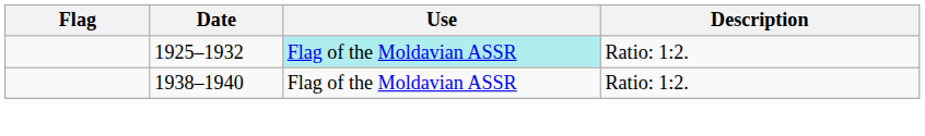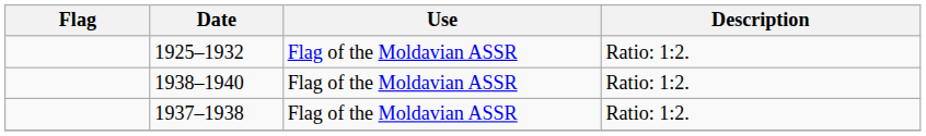1925–1932 | Use: paleturquoise background -> no background
+ row: 1937–1938 | Flag of the Moldavian ASSR | Ratio: 1:2.
